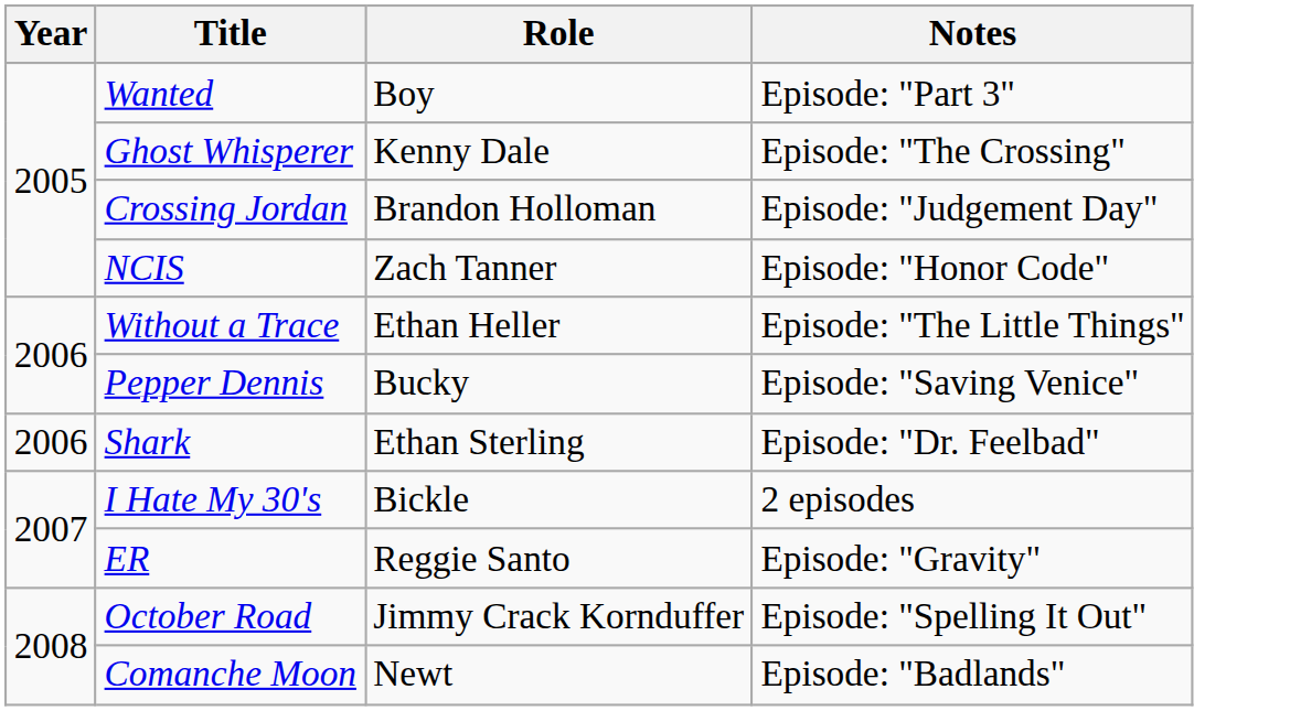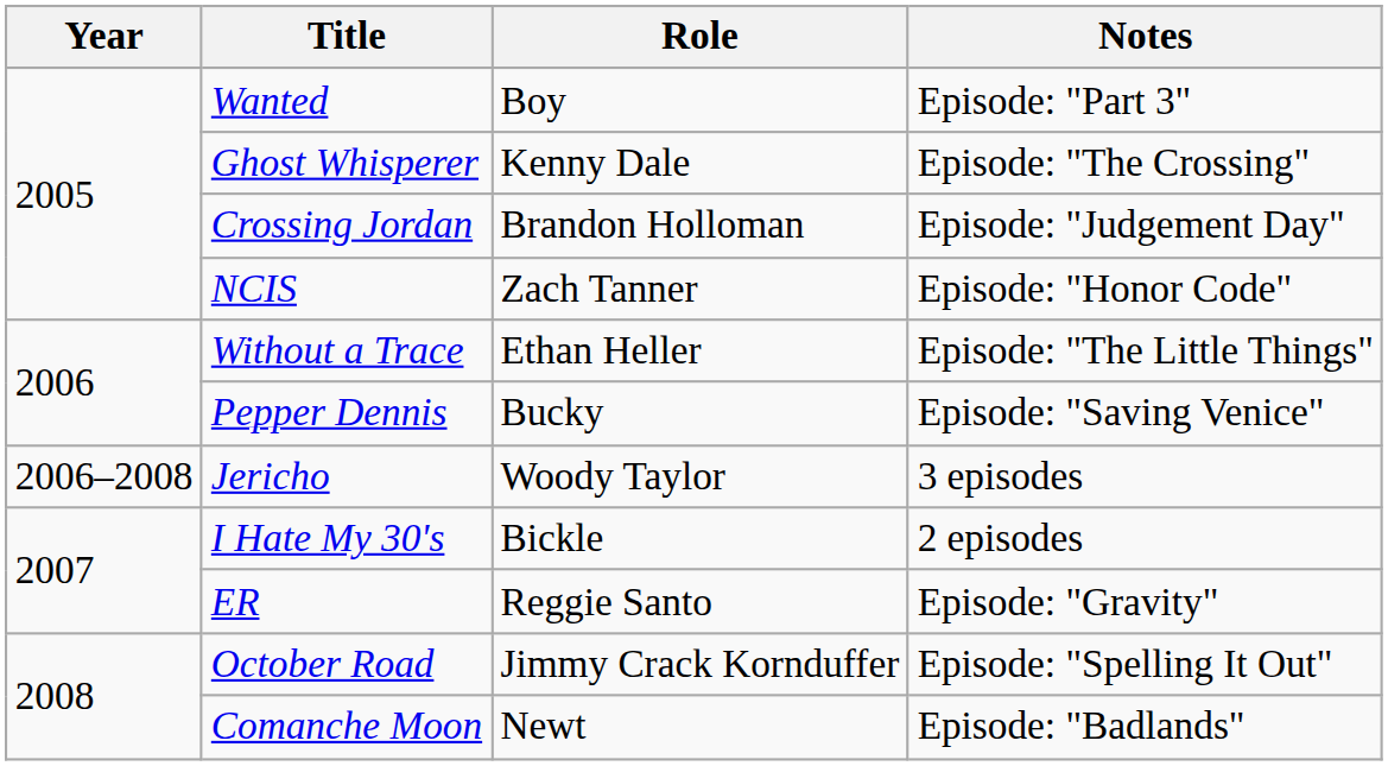+ row: 2006–2008 | Jericho | Woody Taylor | 3 episodes
- row: 2006 | Shark | Ethan Sterling | Episode: "Dr. Feelbad"
